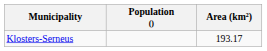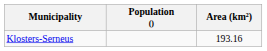Klosters-Serneus | Area (km²): 193.17 -> 193.16
